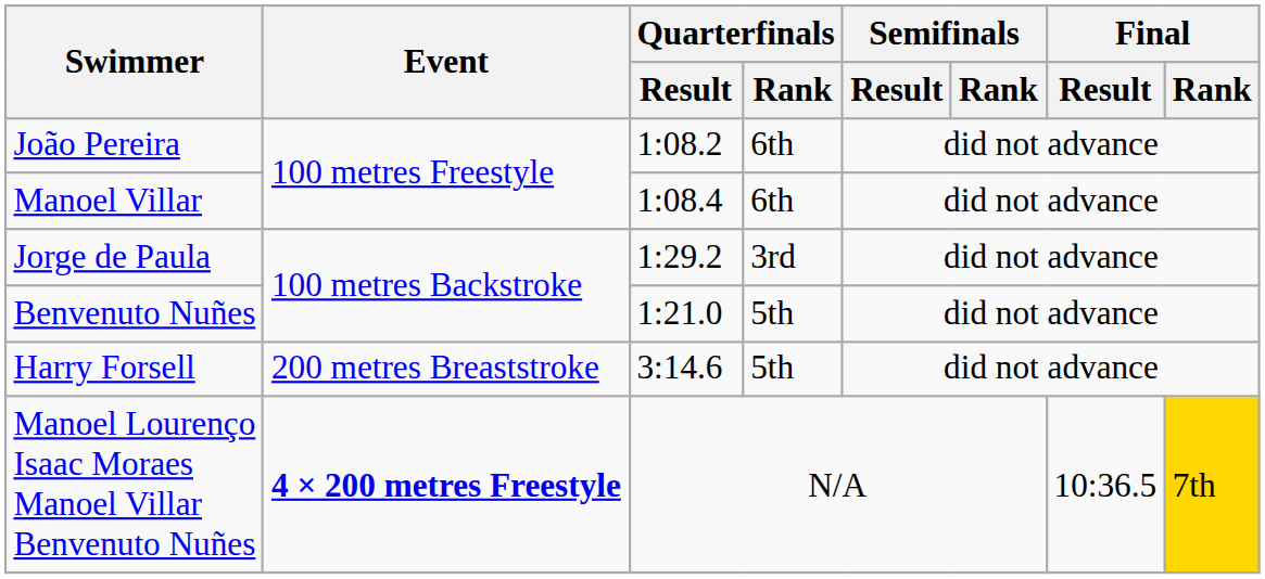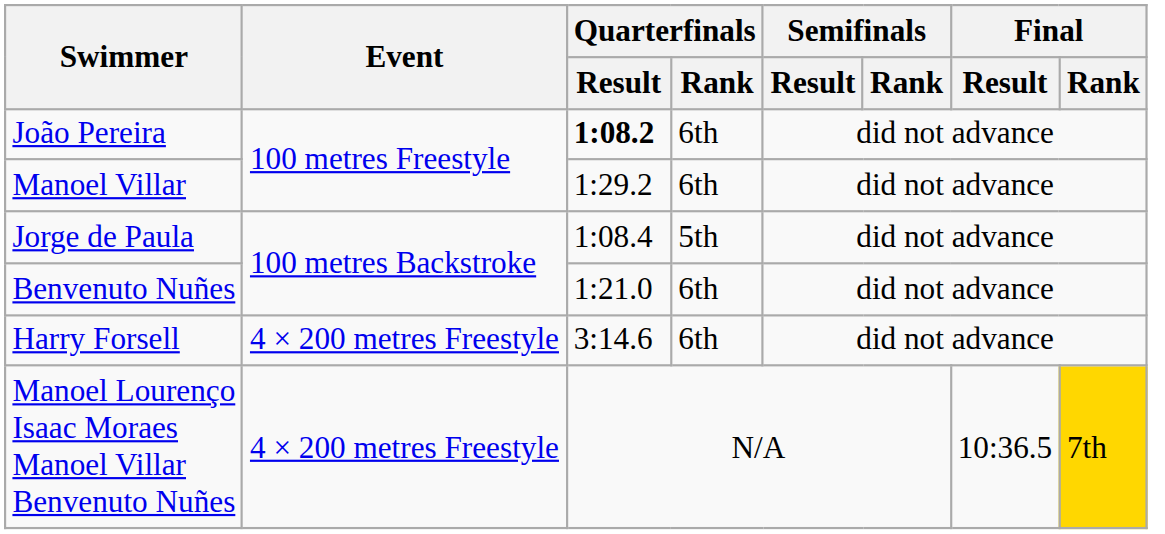João Pereira | Quarterfinals / Result: normal -> bold
Manoel Villar | Quarterfinals / Result: 1:08.4 -> 1:29.2
Jorge de Paula | Quarterfinals / Result: 1:29.2 -> 1:08.4
Jorge de Paula | Quarterfinals / Rank: 3rd -> 5th
Benvenuto Nuñes | Quarterfinals / Rank: 5th -> 6th
Harry Forsell | Event: 200 metres Breaststroke -> 4 × 200 metres Freestyle
Harry Forsell | Quarterfinals / Rank: 5th -> 6th
Manoel Lourenço Isaac Moraes Manoel Villar Benvenuto Nuñes | Event: bold -> normal
